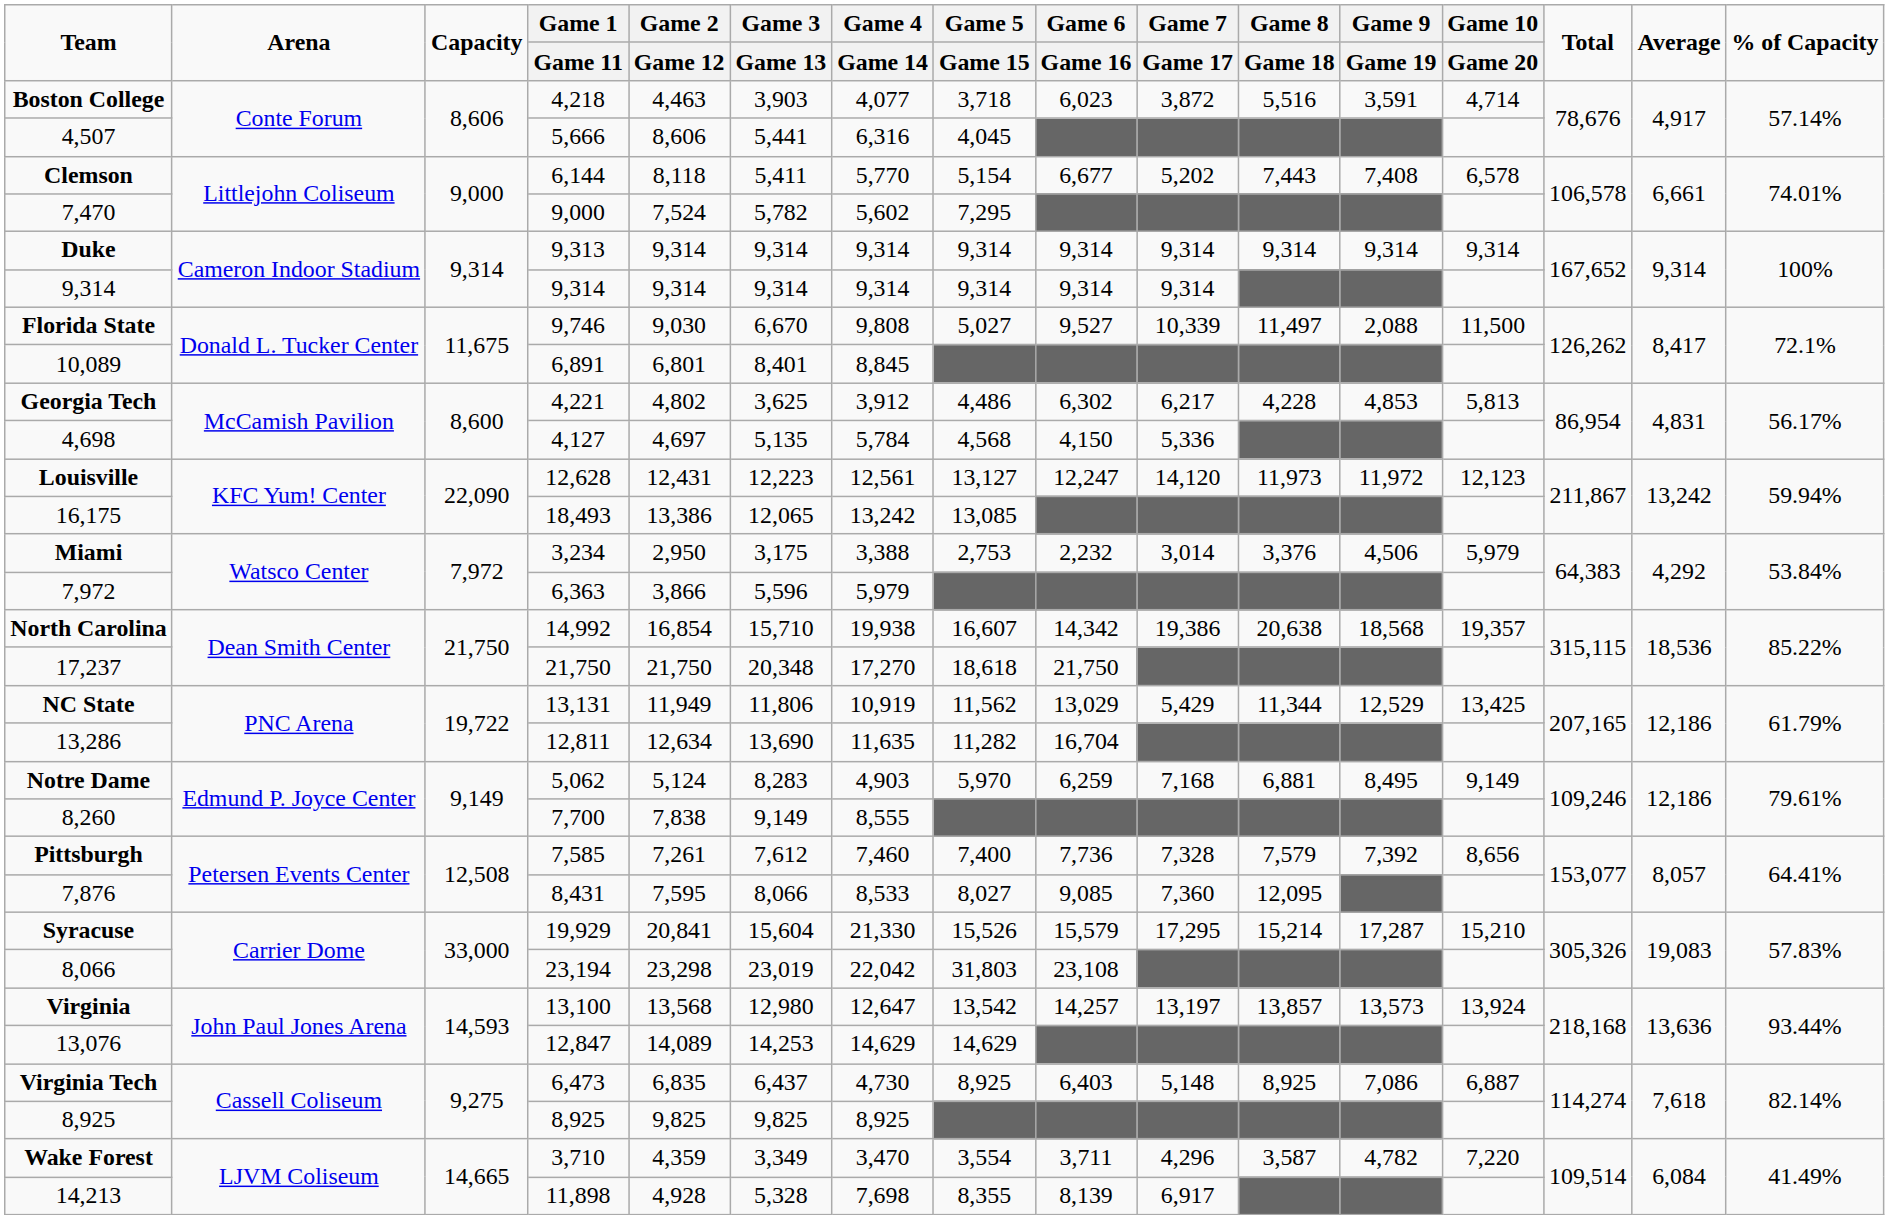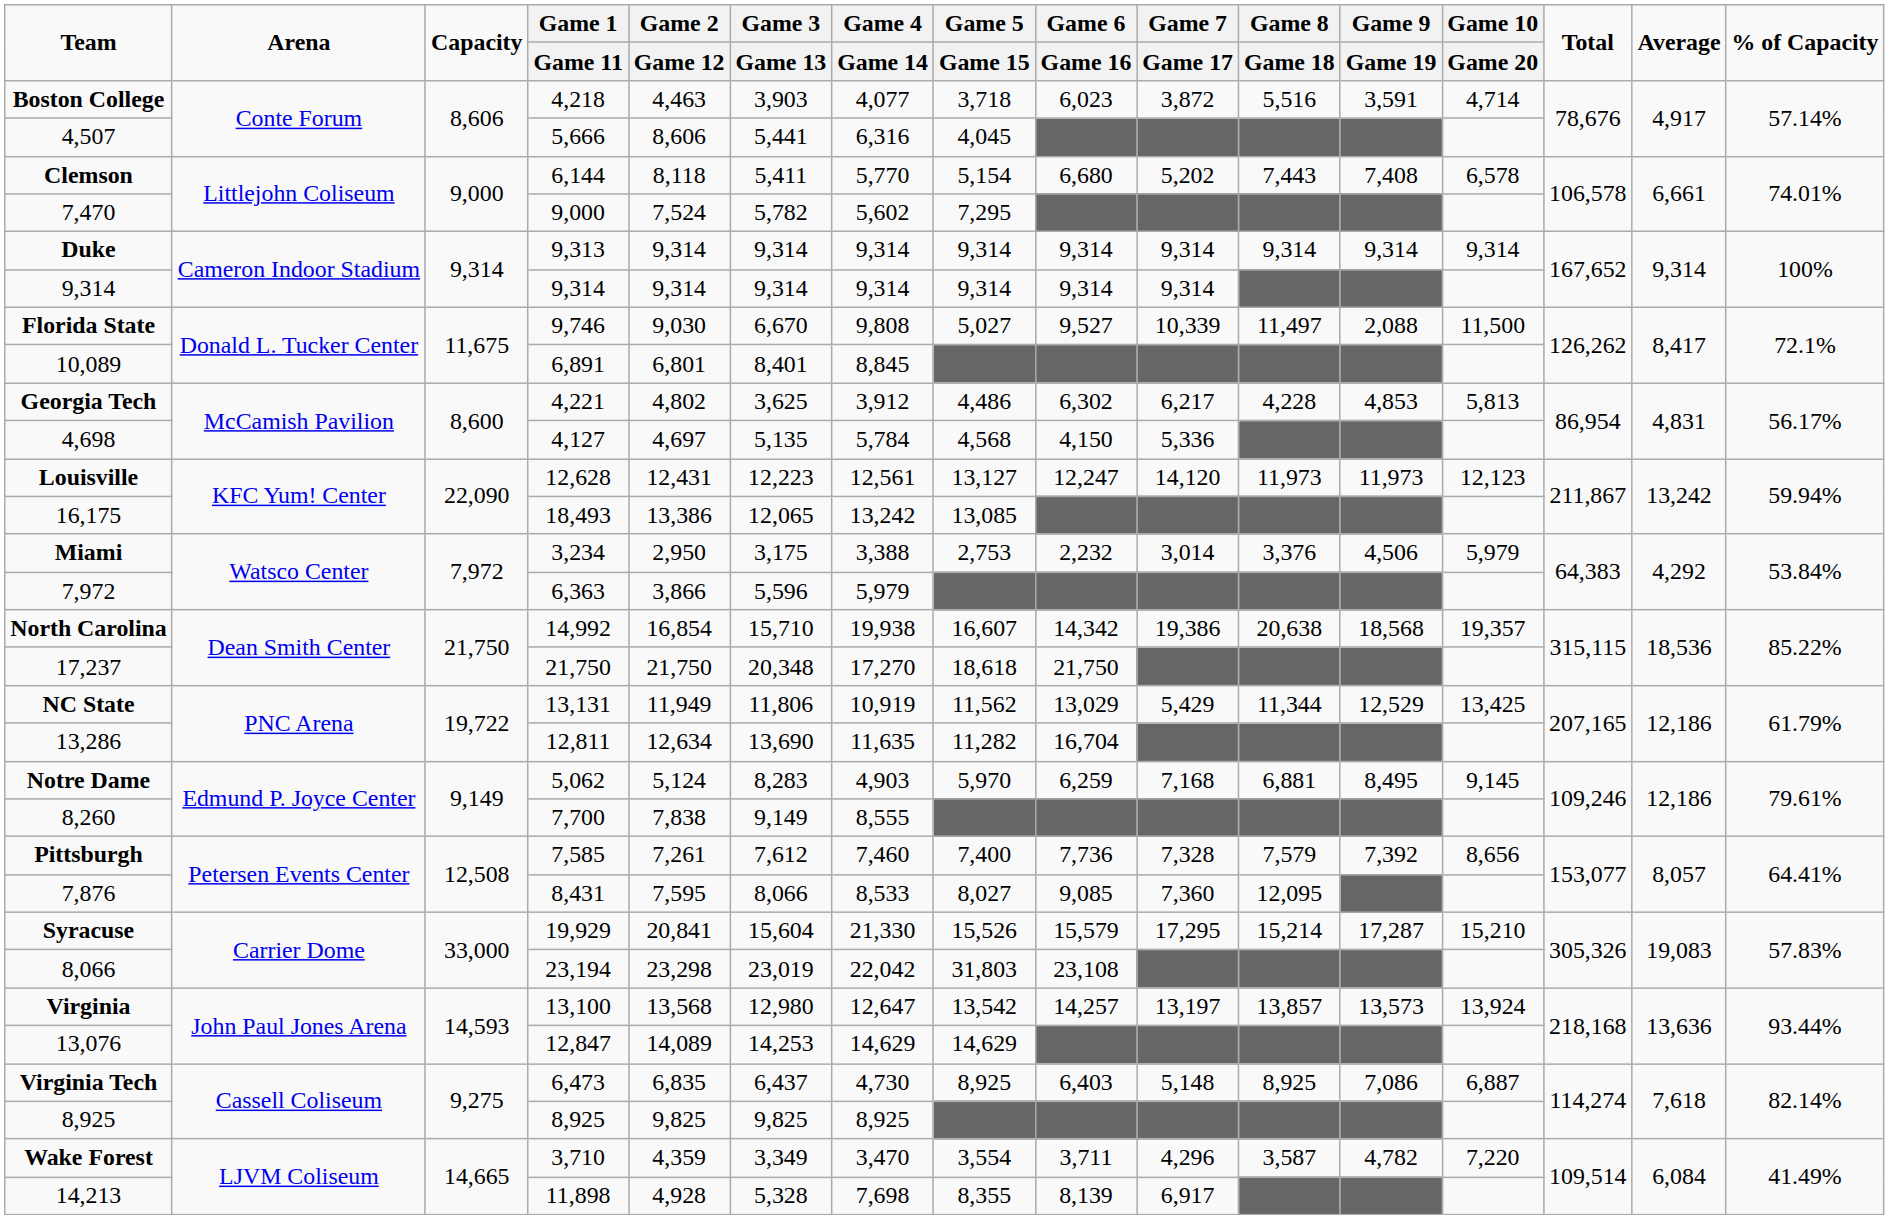Clemson | Game 6 / Game 16: 6,677 -> 6,680
Louisville | Game 9 / Game 19: 11,972 -> 11,973
Notre Dame | Game 10 / Game 20: 9,149 -> 9,145
